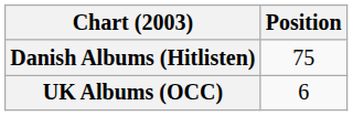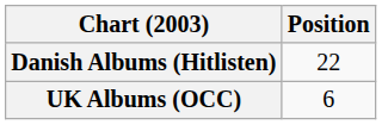Danish Albums (Hitlisten) | Position: 75 -> 22
